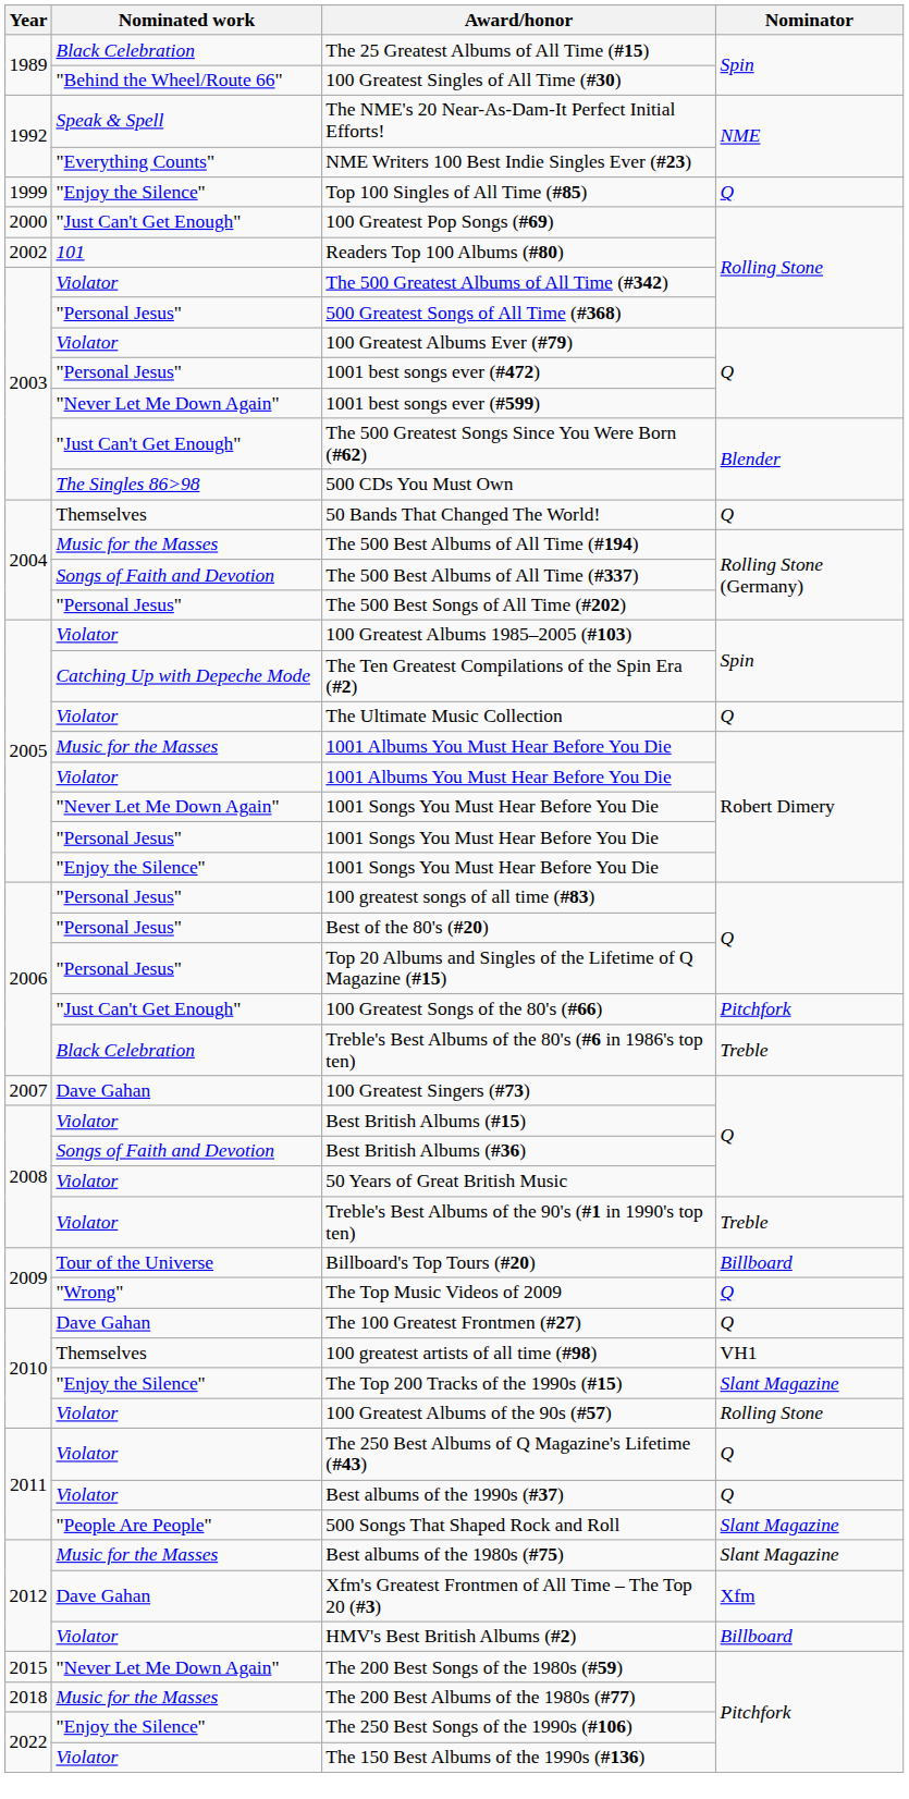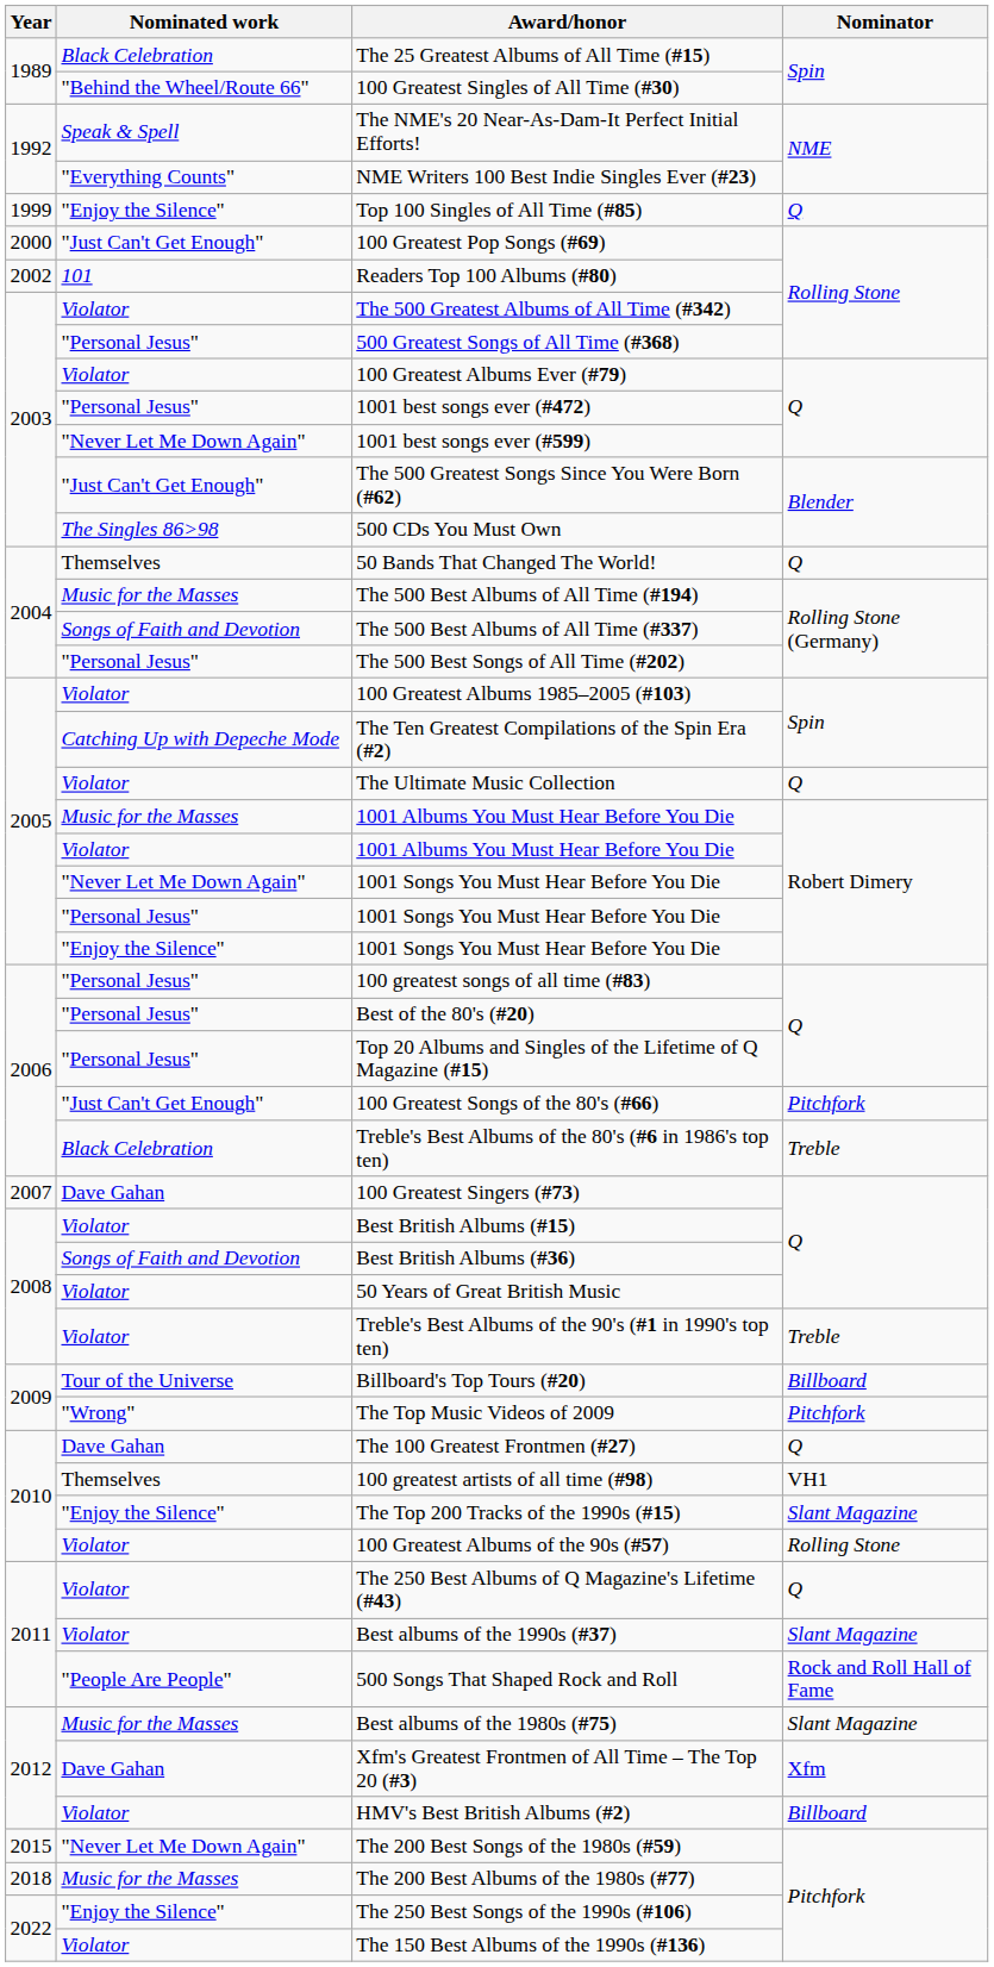The Top Music Videos of 2009 | Nominator: Q -> Pitchfork
Best albums of the 1990s (#37) | Nominator: Q -> Slant Magazine
500 Songs That Shaped Rock and Roll | Nominator: Slant Magazine -> Rock and Roll Hall of Fame
